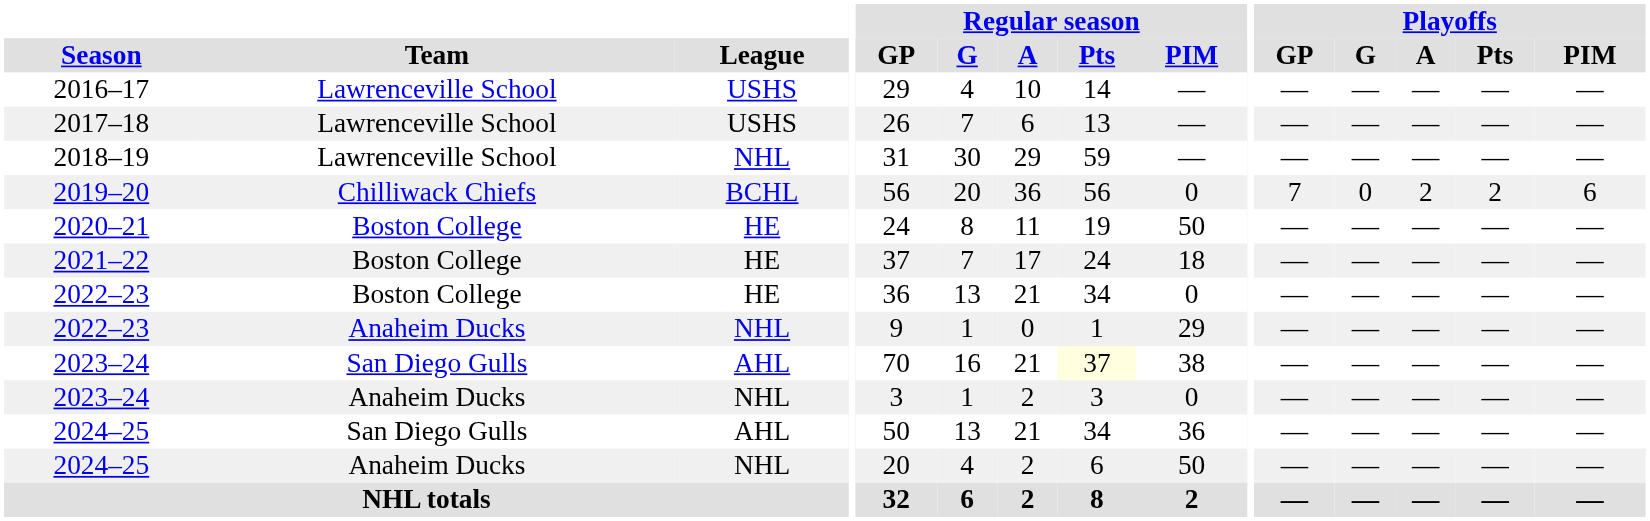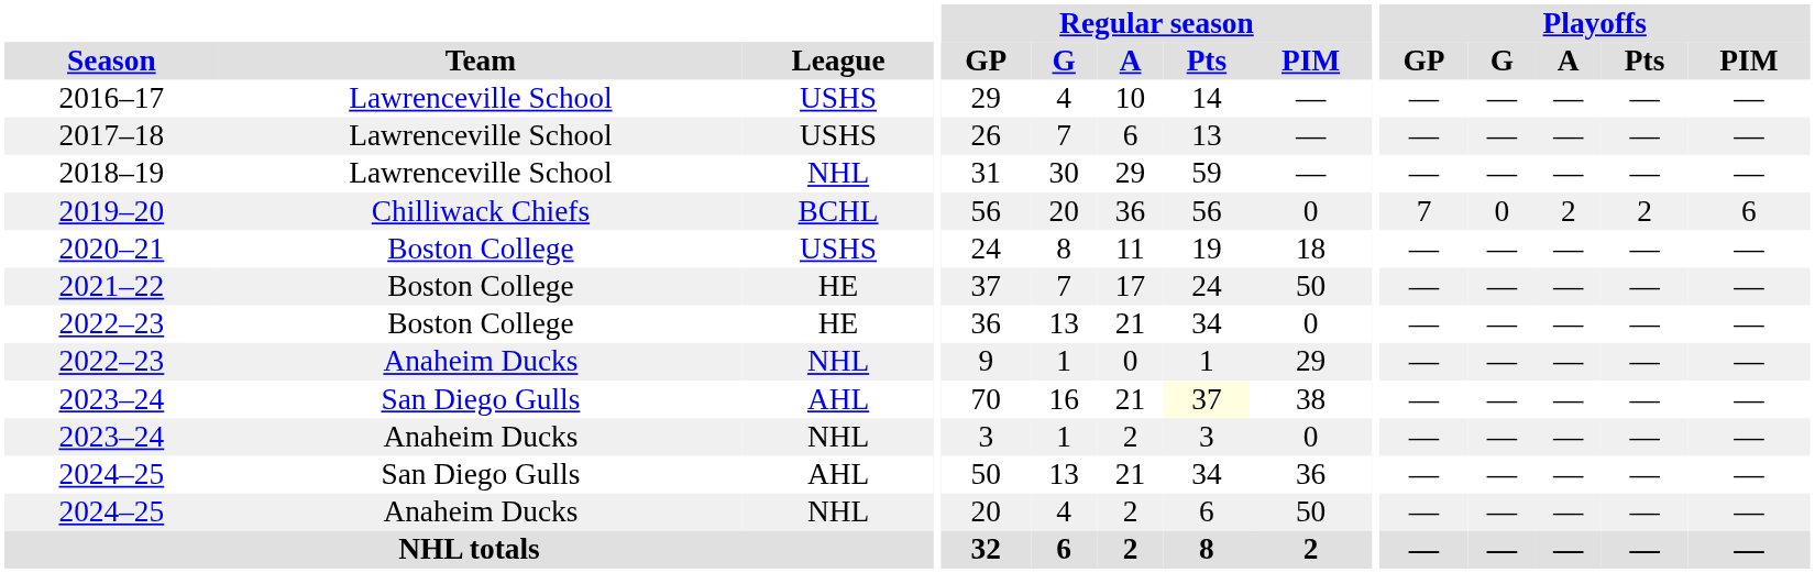2020–21 | League: HE -> USHS
2020–21 | Regular season / PIM: 50 -> 18
2021–22 | Regular season / PIM: 18 -> 50
